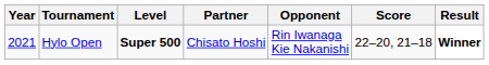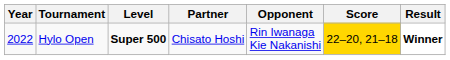Hylo Open | Year: 2021 -> 2022
Hylo Open | Score: no background -> gold background
